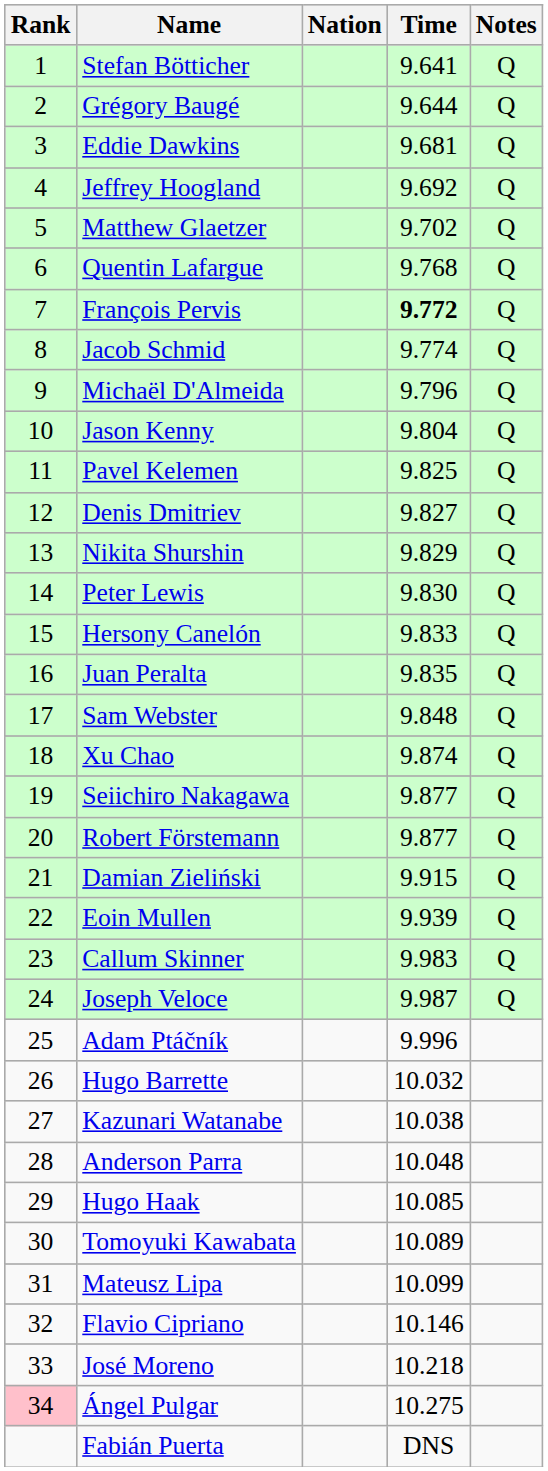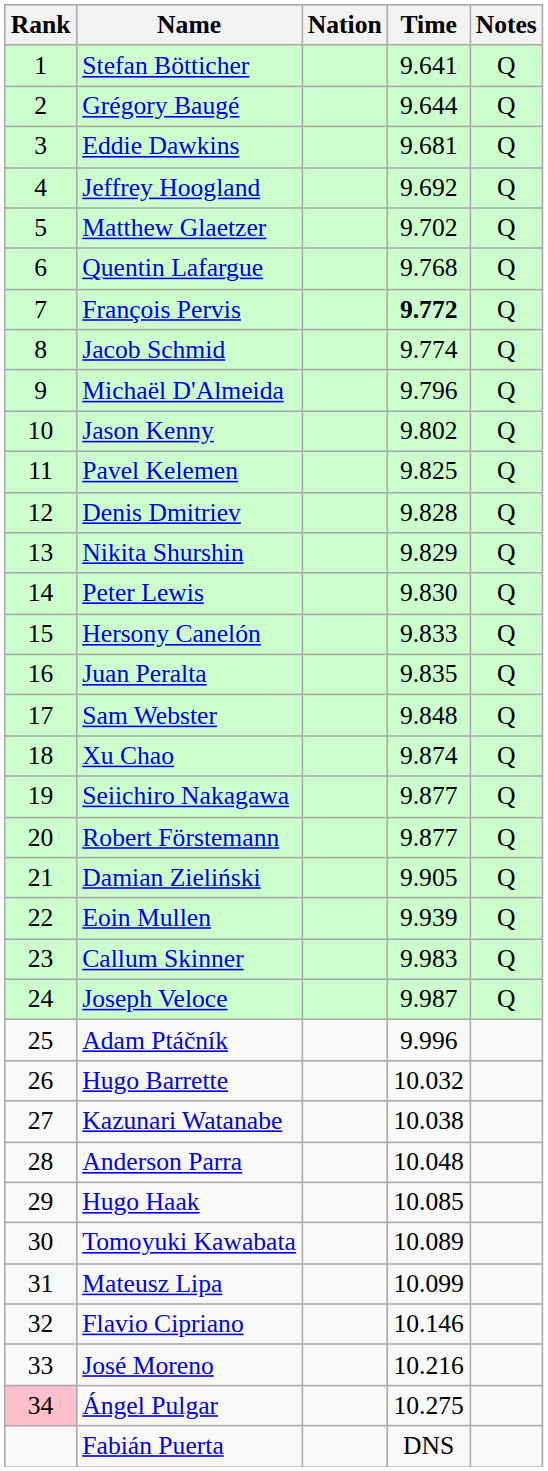Jason Kenny | Time: 9.804 -> 9.802
Denis Dmitriev | Time: 9.827 -> 9.828
Damian Zieliński | Time: 9.915 -> 9.905
José Moreno | Time: 10.218 -> 10.216
